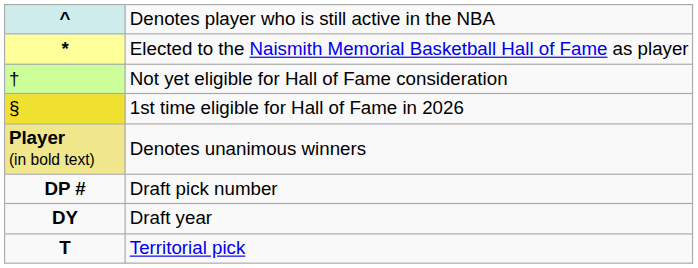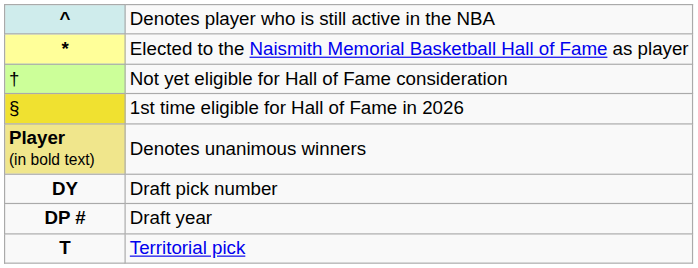Draft pick number | column 1: DP # -> DY
Draft year | column 1: DY -> DP #
